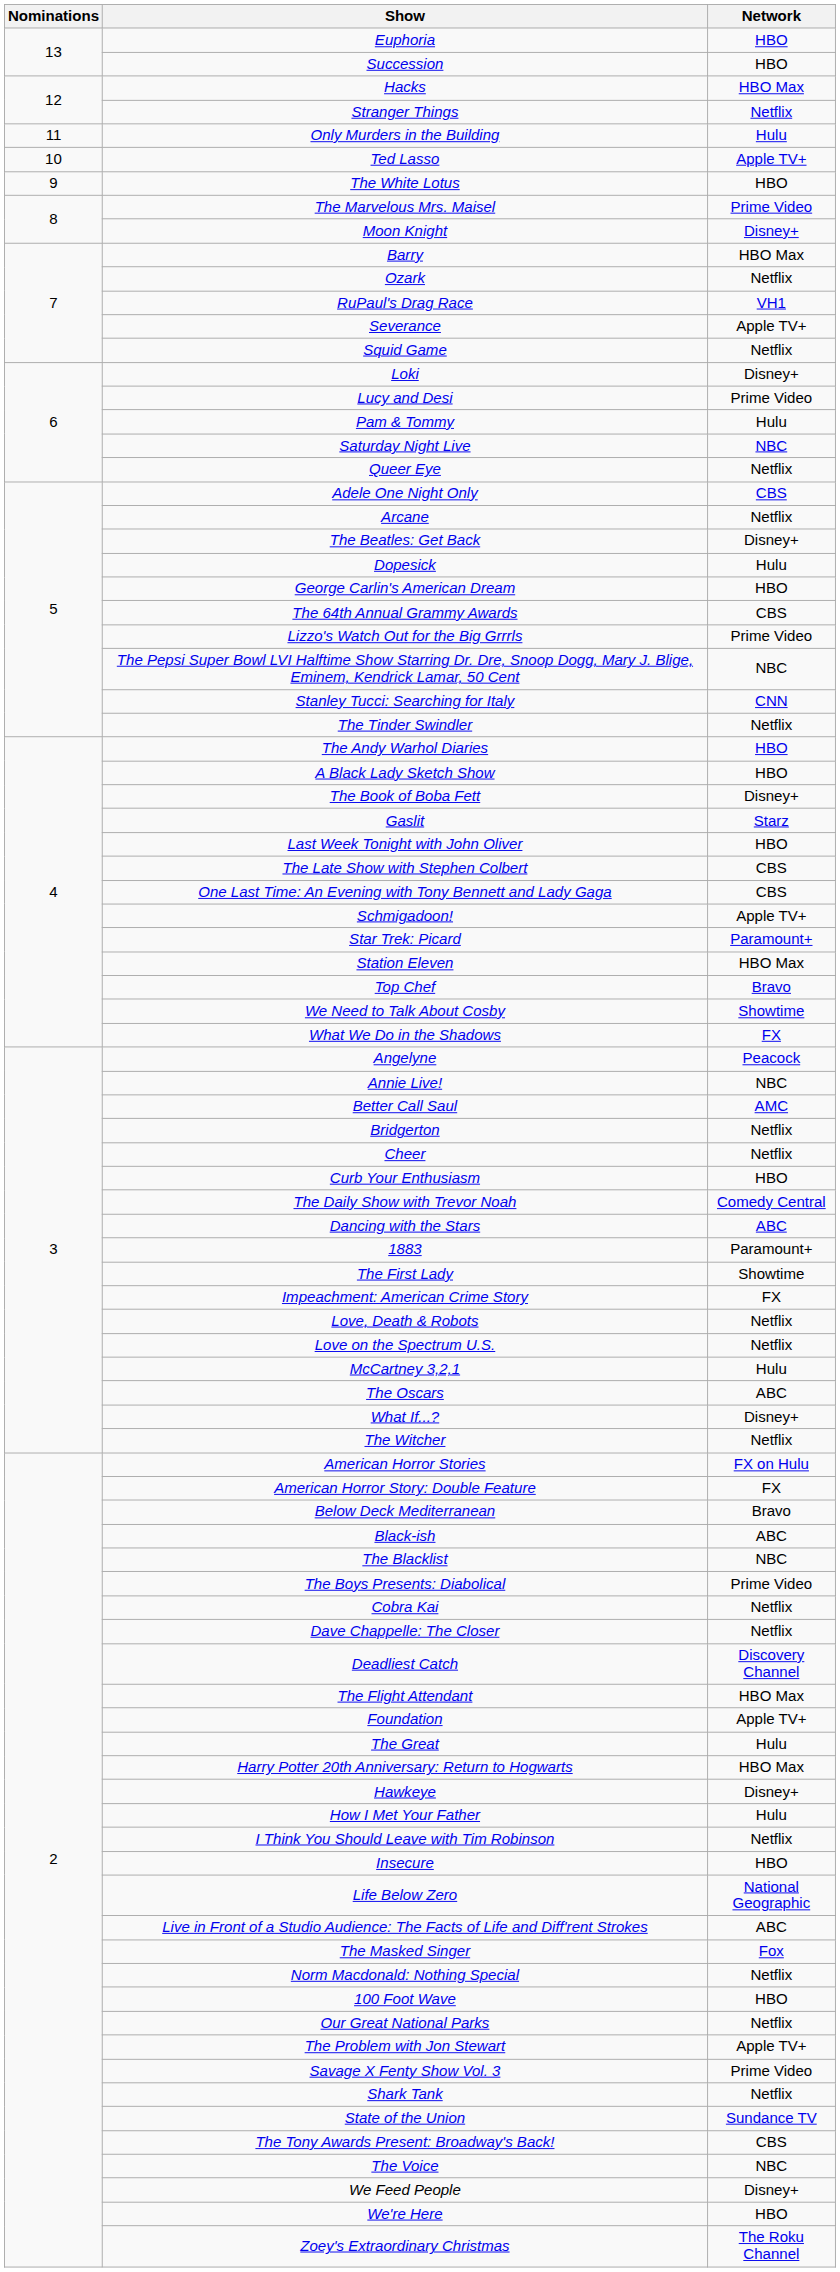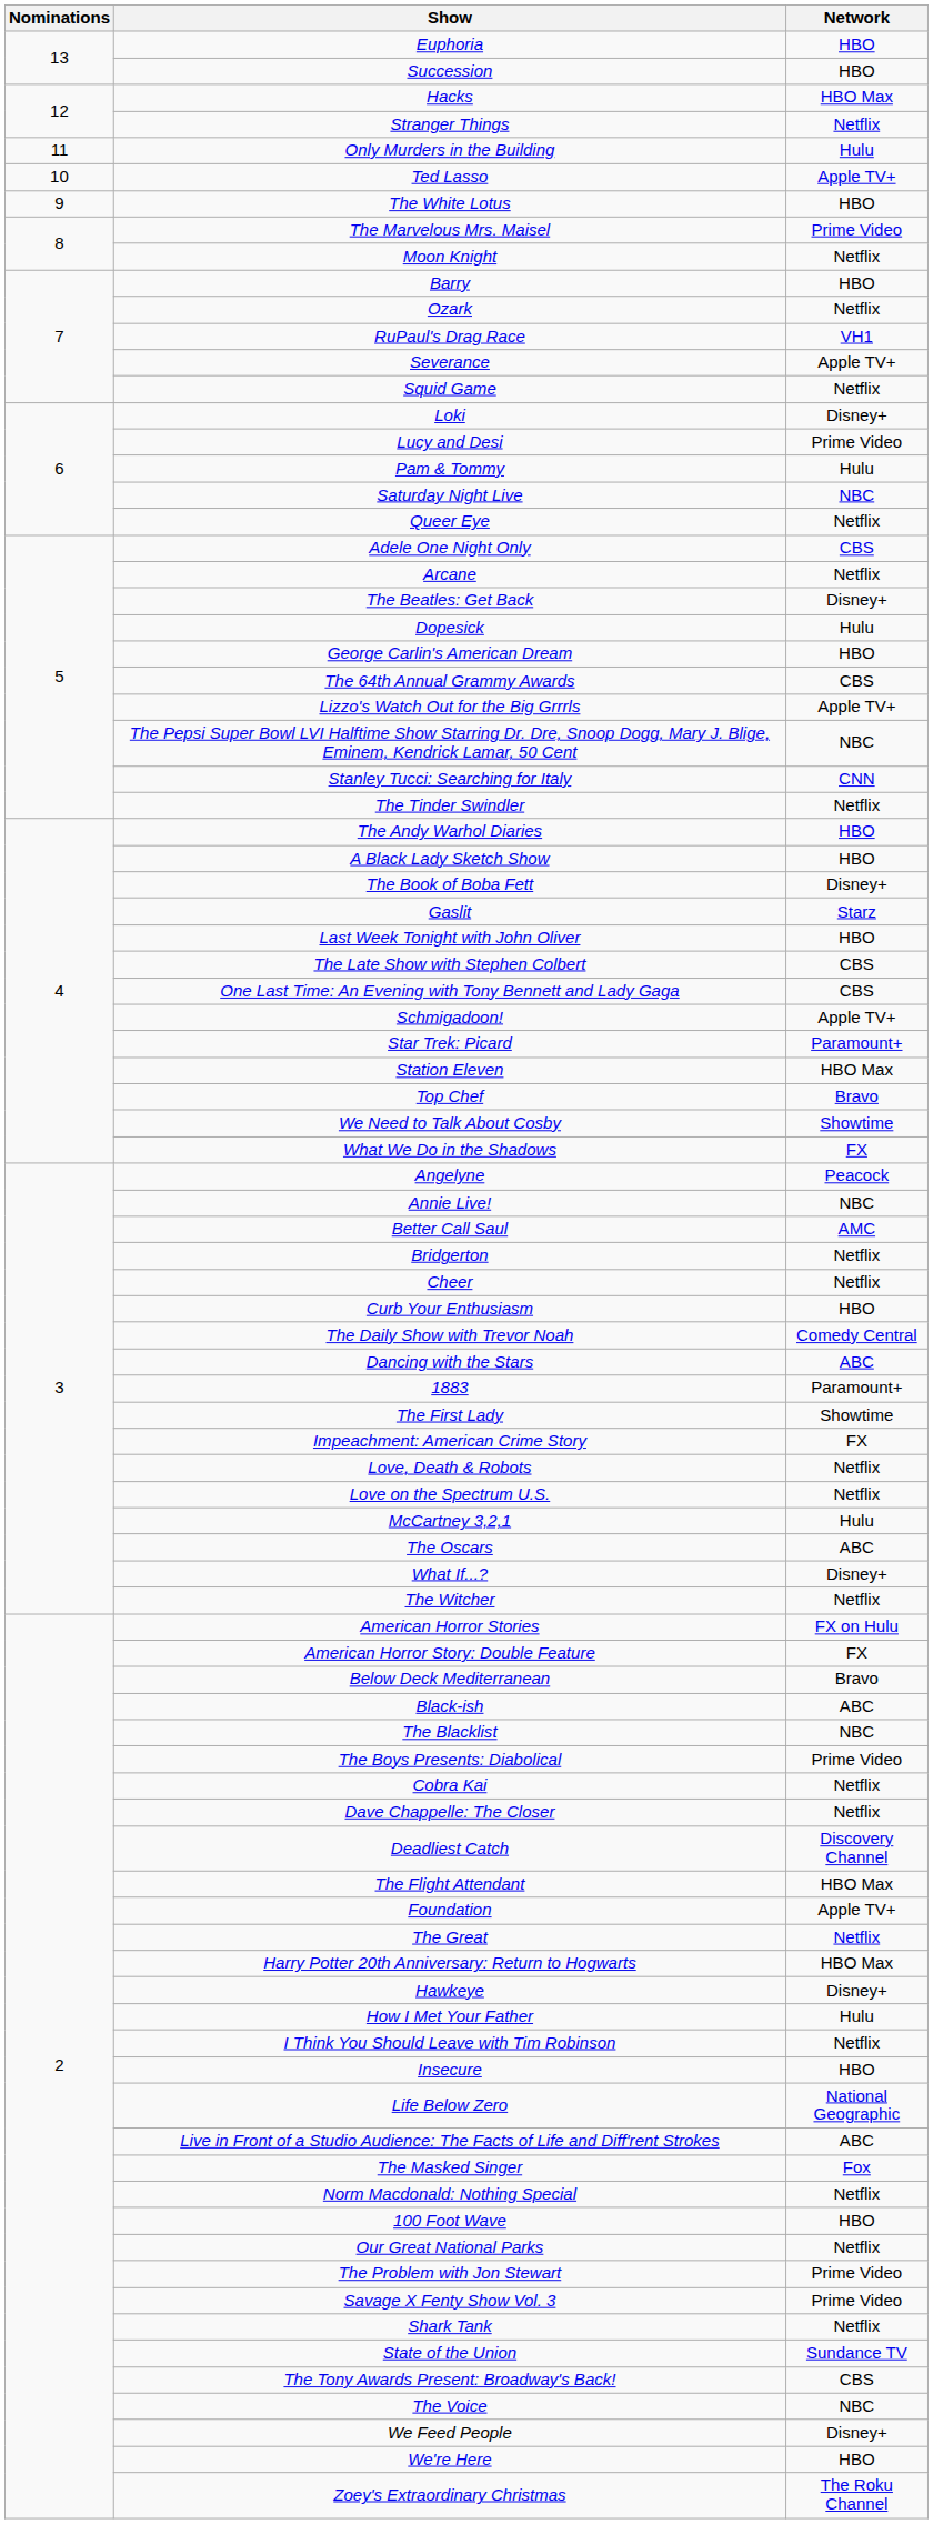Moon Knight | Network: Disney+ -> Netflix
Barry | Network: HBO Max -> HBO
Lizzo's Watch Out for the Big Grrrls | Network: Prime Video -> Apple TV+
The Great | Network: Hulu -> Netflix
The Problem with Jon Stewart | Network: Apple TV+ -> Prime Video
